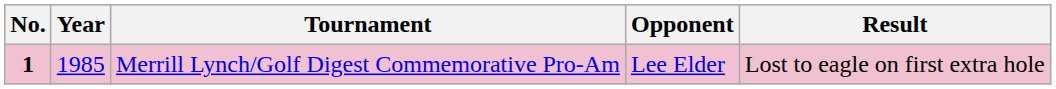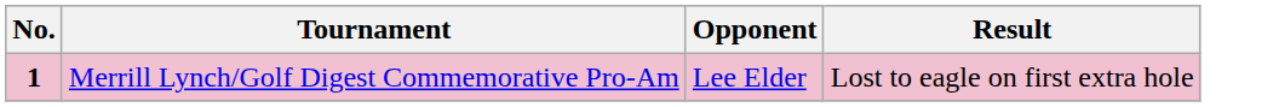- column: Year | 1985
